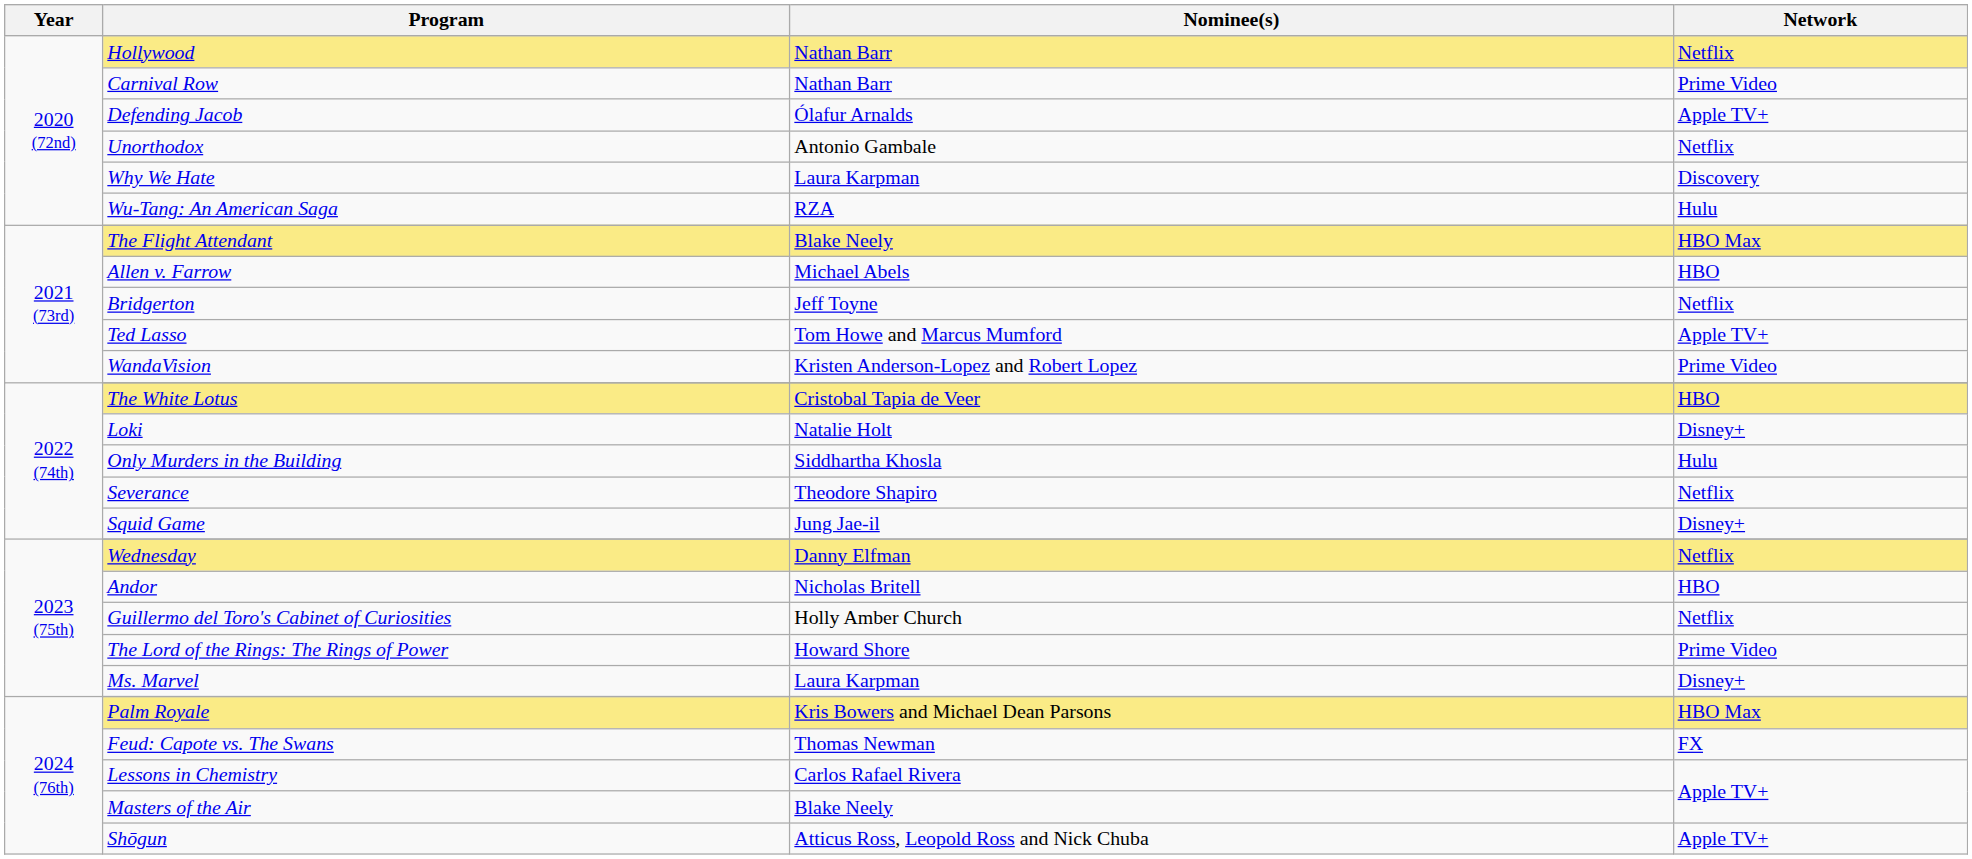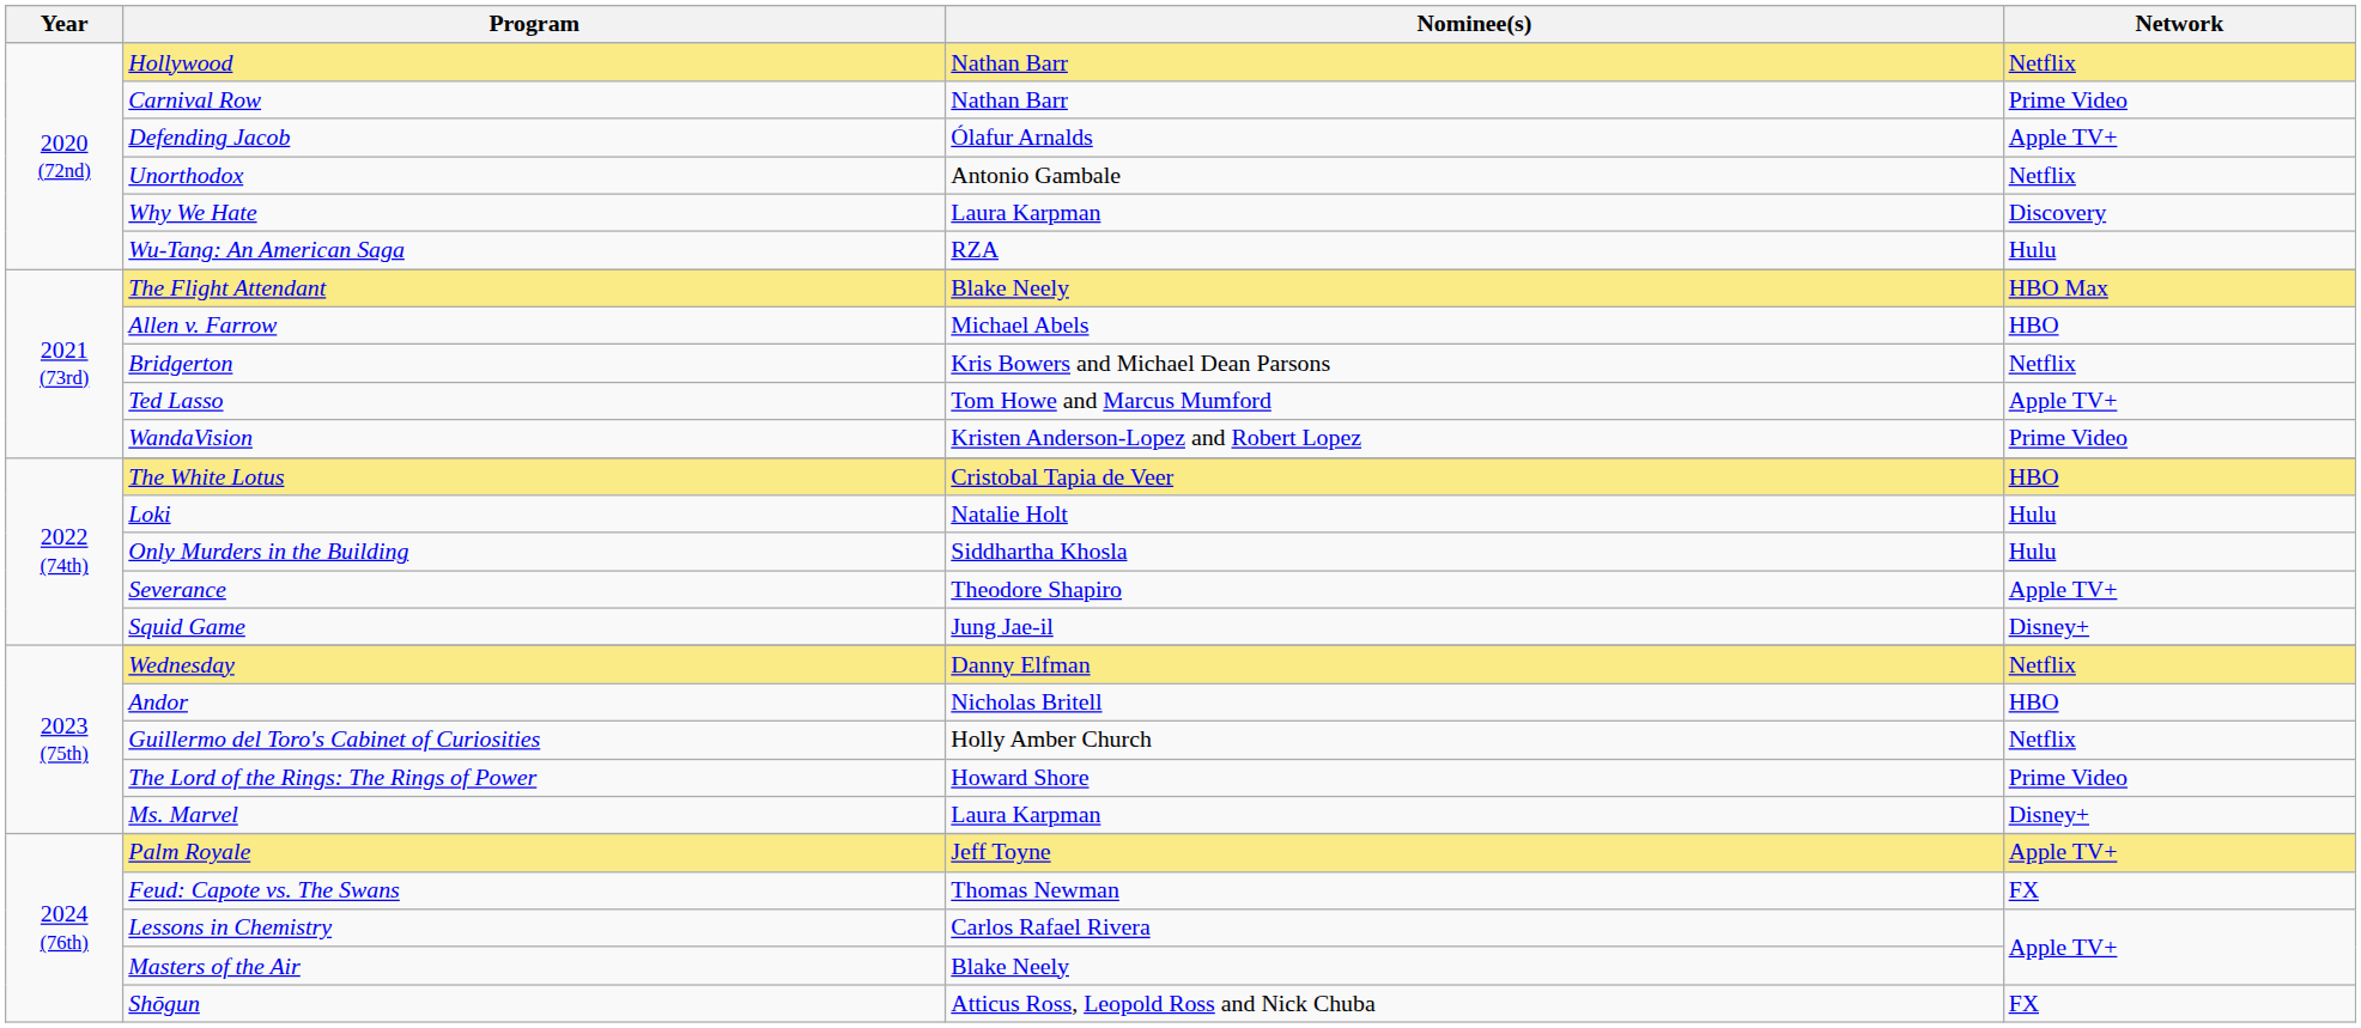Bridgerton | Nominee(s): Jeff Toyne -> Kris Bowers and Michael Dean Parsons
Loki | Network: Disney+ -> Hulu
Severance | Network: Netflix -> Apple TV+
Palm Royale | Nominee(s): Kris Bowers and Michael Dean Parsons -> Jeff Toyne
Palm Royale | Network: HBO Max -> Apple TV+
Shōgun | Network: Apple TV+ -> FX
